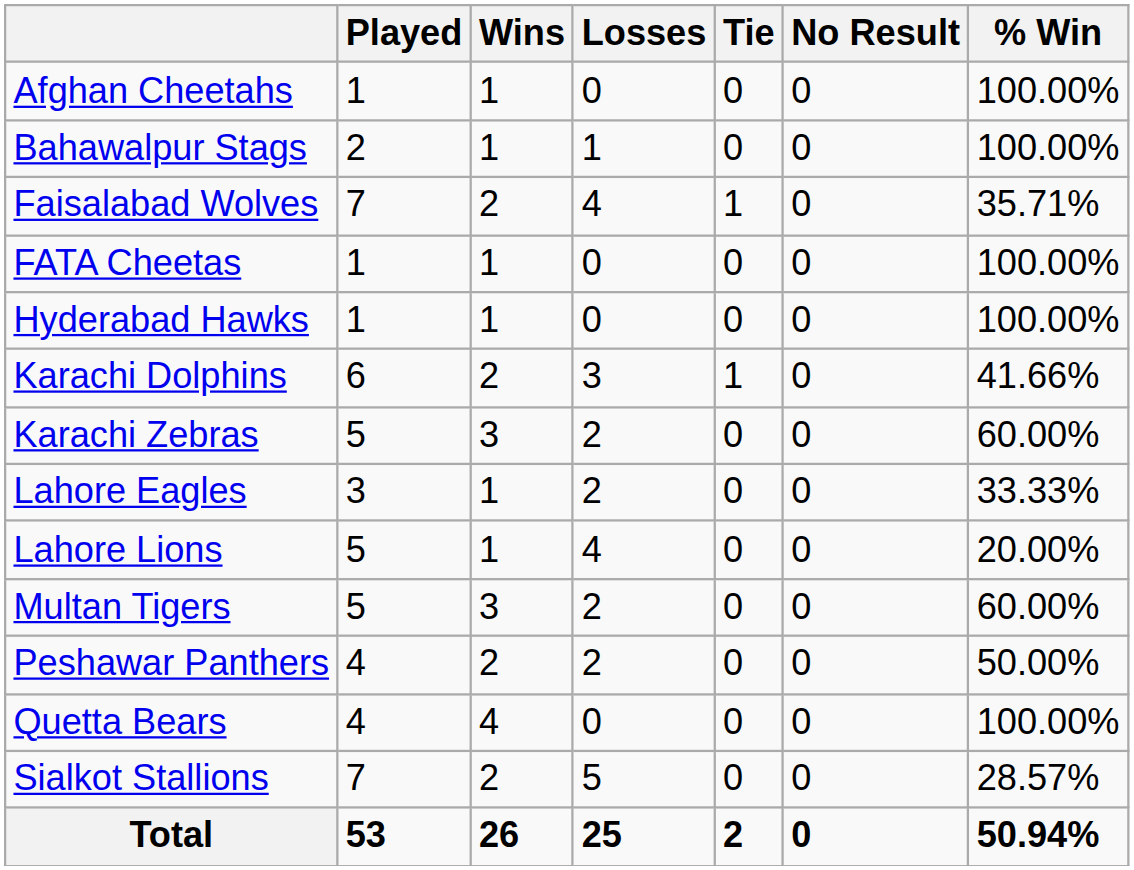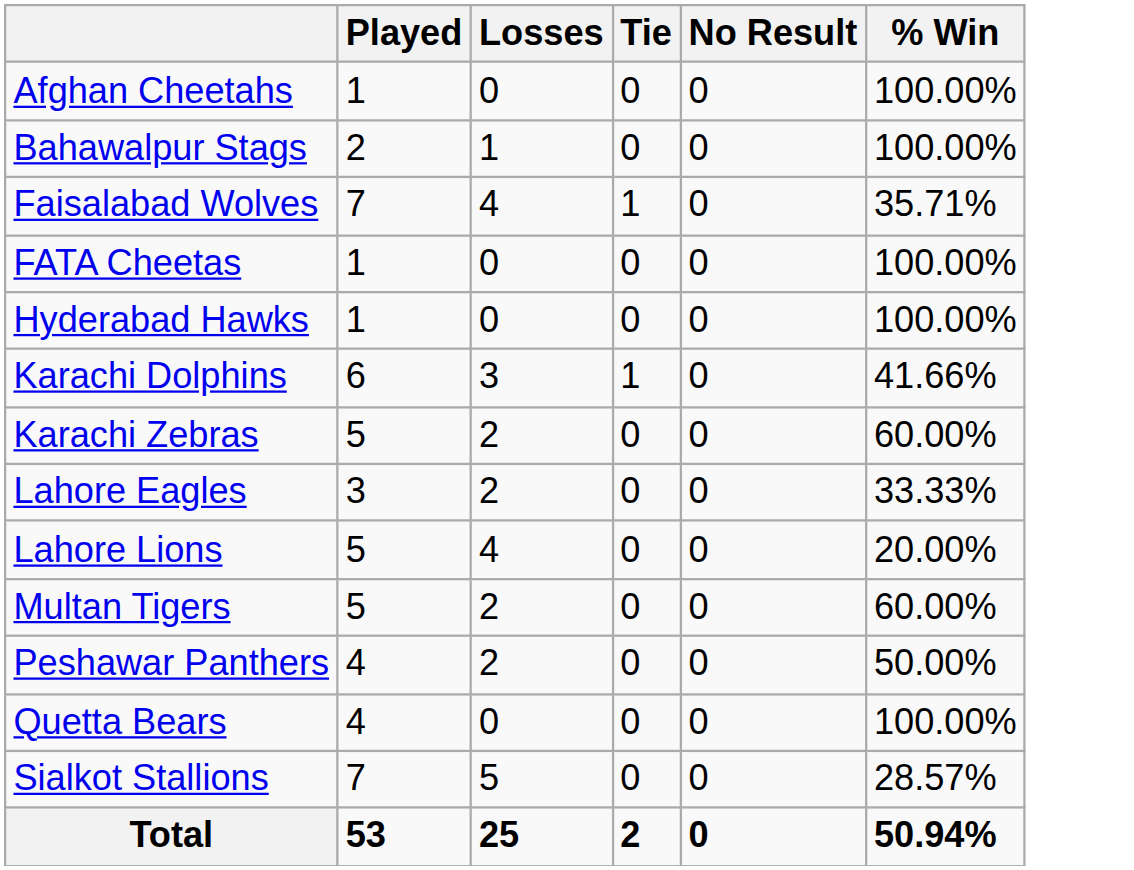- column: Wins | 1 | 1 | 2 | 1 | 1 | 2 | 3 | 1 | 1 | 3 | 2 | 4 | 2 | 26
